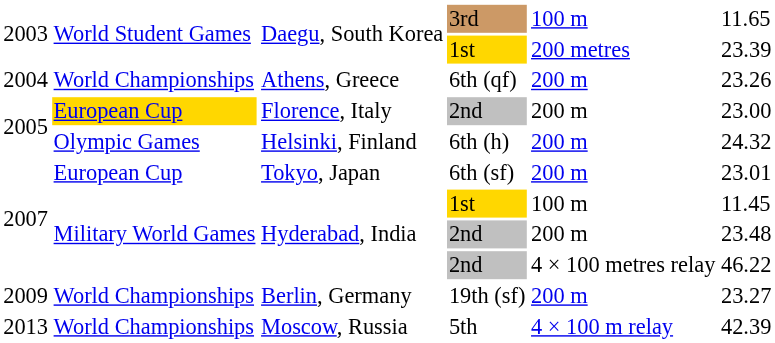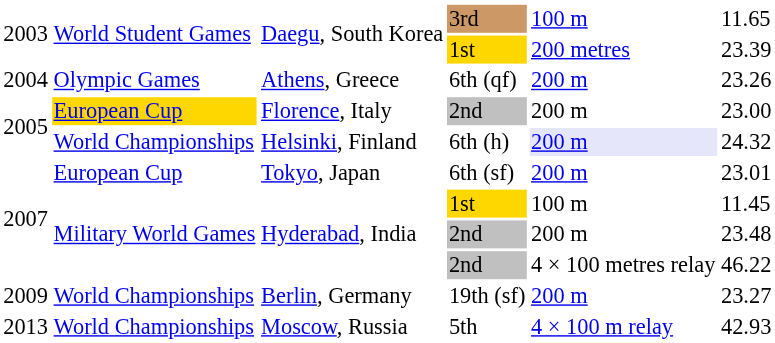Athens, Greece | column 2: World Championships -> Olympic Games
Helsinki, Finland | column 2: Olympic Games -> World Championships
Helsinki, Finland | column 5: no background -> lavender background
Moscow, Russia | column 6: 42.39 -> 42.93
